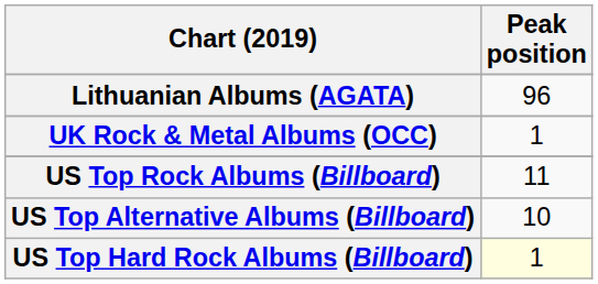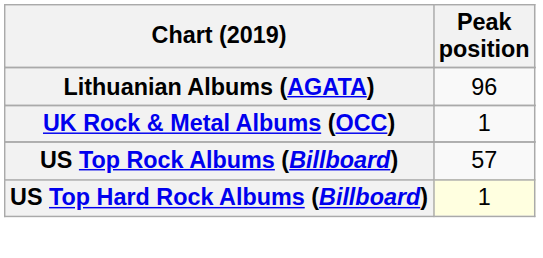US Top Rock Albums (Billboard) | Peak position: 11 -> 57
- row: US Top Alternative Albums (Billboard) | 10
